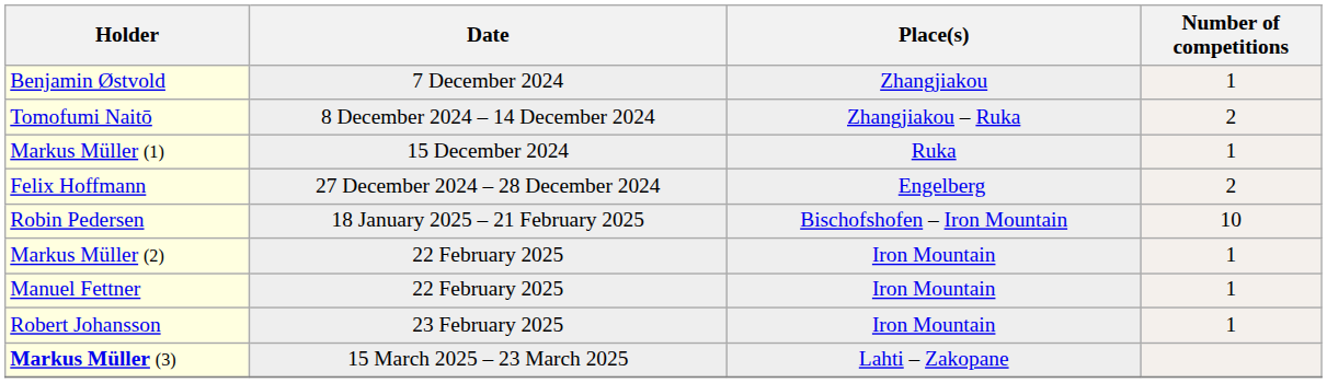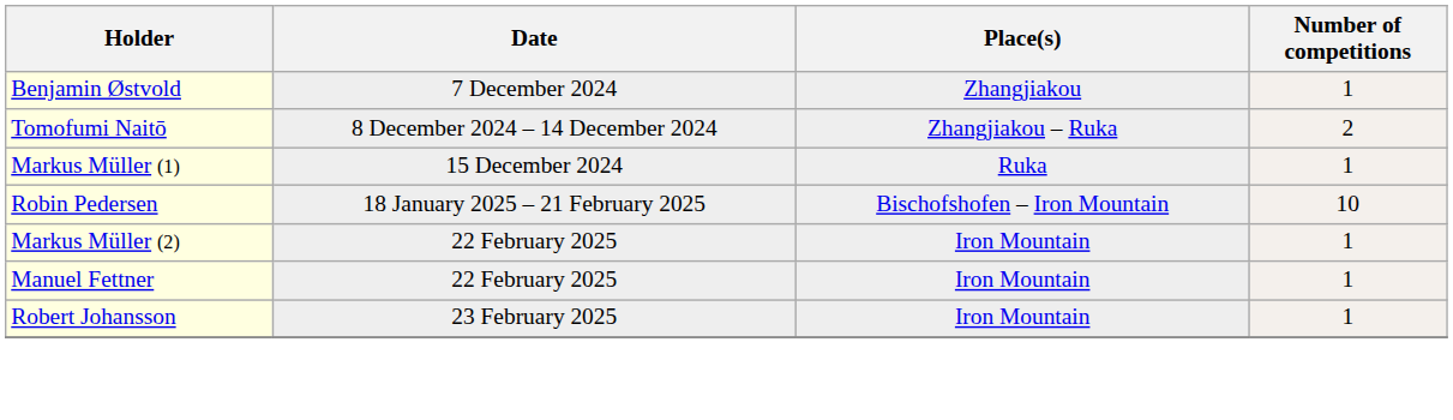- row: Felix Hoffmann | 27 December 2024 – 28 December 2024 | Engelberg | 2
- row: Markus Müller (3) | 15 March 2025 – 23 March 2025 | Lahti – Zakopane
